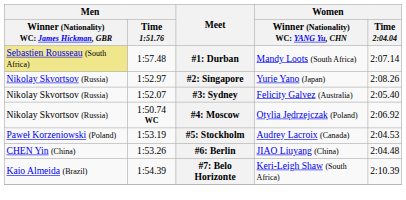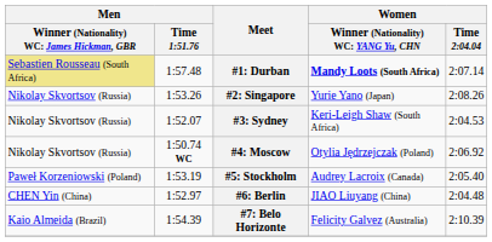#1: Durban | column 4: normal -> bold
#2: Singapore | Men / Time 1:51.76: 1:52.97 -> 1:53.26
#3: Sydney | column 4: Felicity Galvez (Australia) -> Keri-Leigh Shaw (South Africa)
#3: Sydney | Women / Time 2:04.04: 2:05.40 -> 2:04.53
#5: Stockholm | Women / Time 2:04.04: 2:04.53 -> 2:05.40
#6: Berlin | Men / Time 1:51.76: 1:53.26 -> 1:52.97
#7: Belo Horizonte | column 4: Keri-Leigh Shaw (South Africa) -> Felicity Galvez (Australia)
